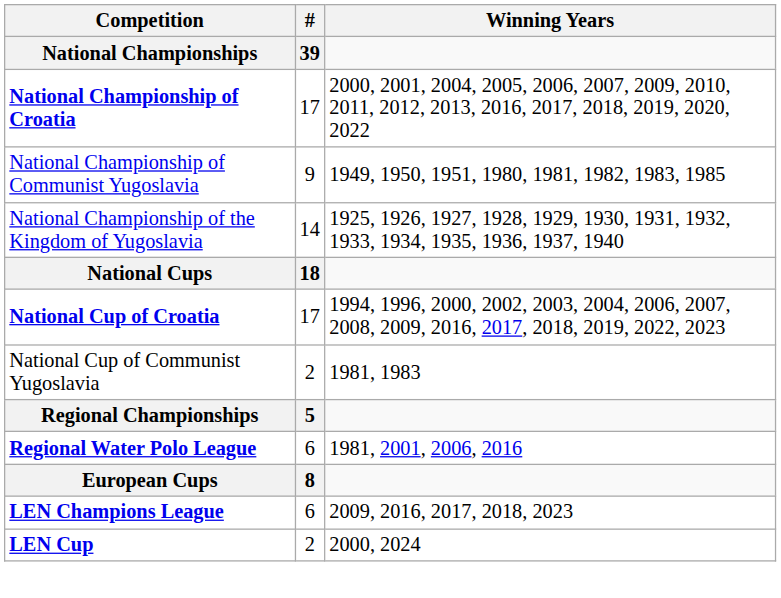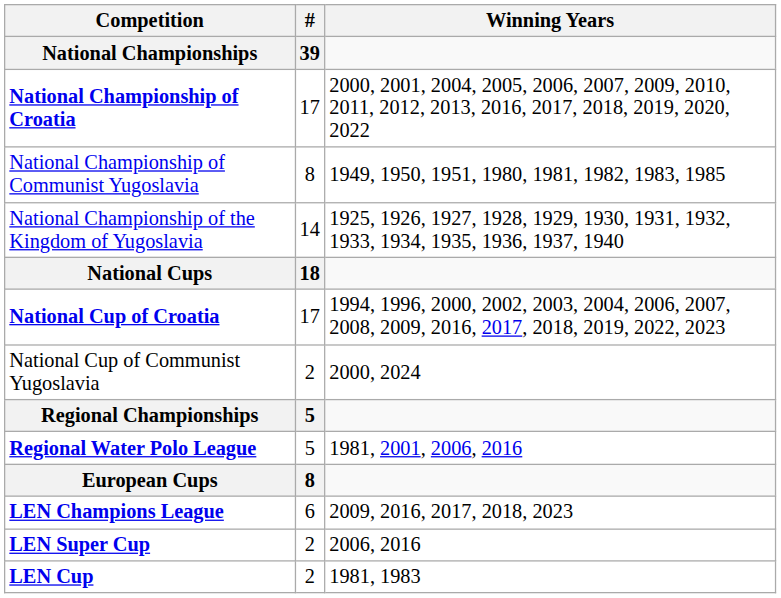National Championship of Communist Yugoslavia | # / 39: 9 -> 8
National Cup of Communist Yugoslavia | Winning Years: 1981, 1983 -> 2000, 2024
Regional Water Polo League | # / 39: 6 -> 5
+ row: LEN Super Cup | 2 | 2006, 2016
LEN Cup | Winning Years: 2000, 2024 -> 1981, 1983
